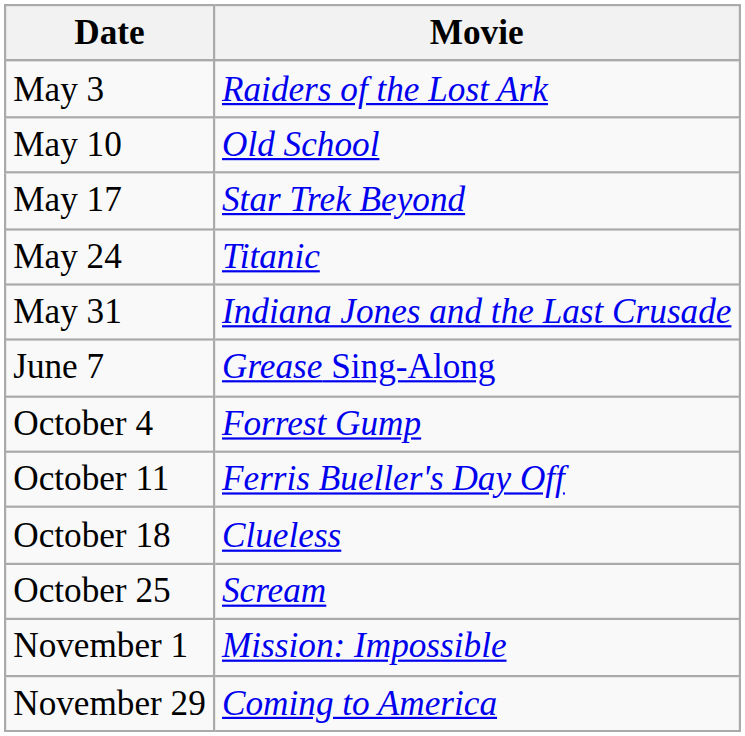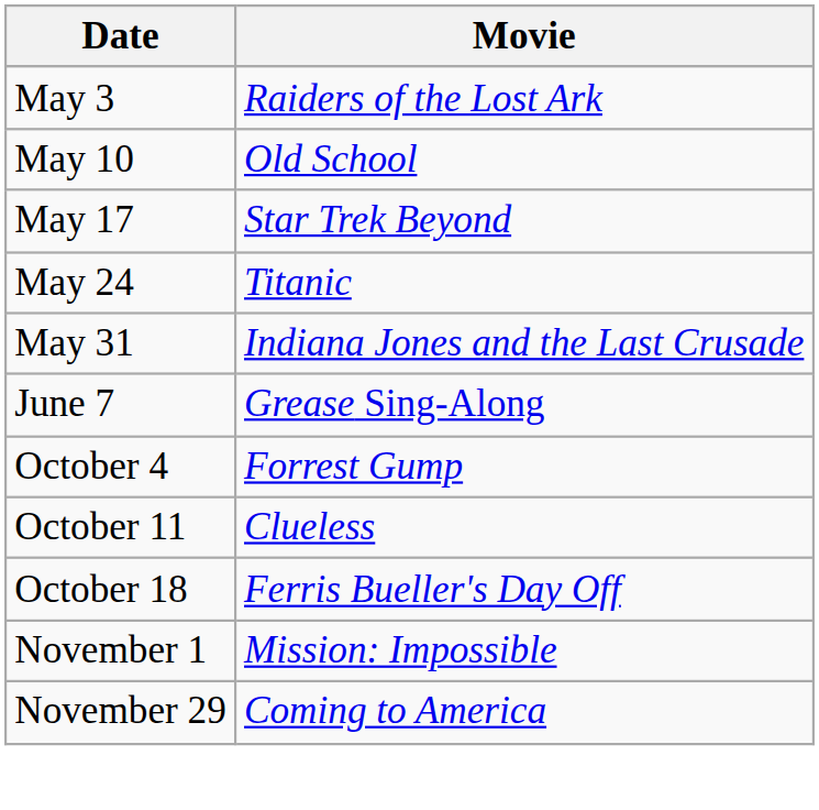October 11 | Movie: Ferris Bueller's Day Off -> Clueless
October 18 | Movie: Clueless -> Ferris Bueller's Day Off
- row: October 25 | Scream
